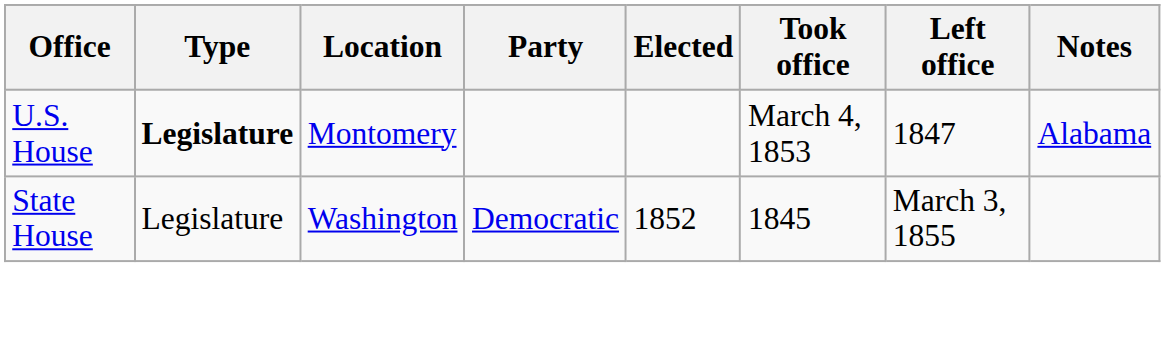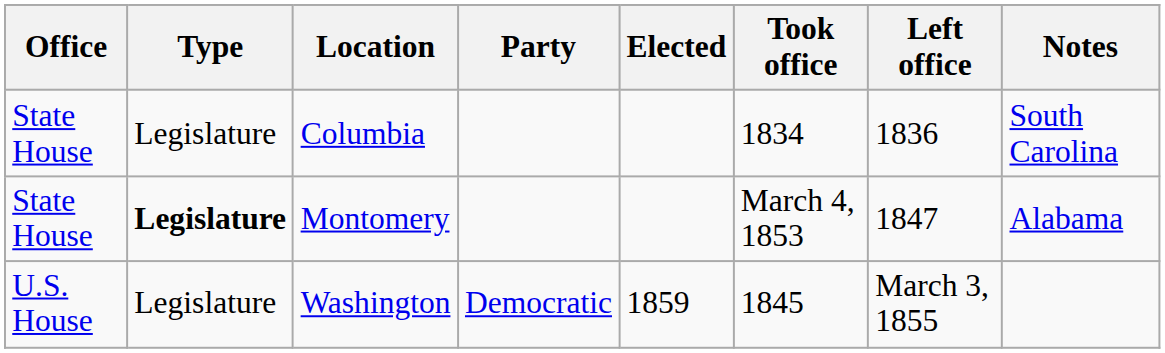+ row: State House | Legislature | Columbia | 1834 | 1836 | South Carolina
Montomery | Office: U.S. House -> State House
Washington | Office: State House -> U.S. House
Washington | Elected: 1852 -> 1859
